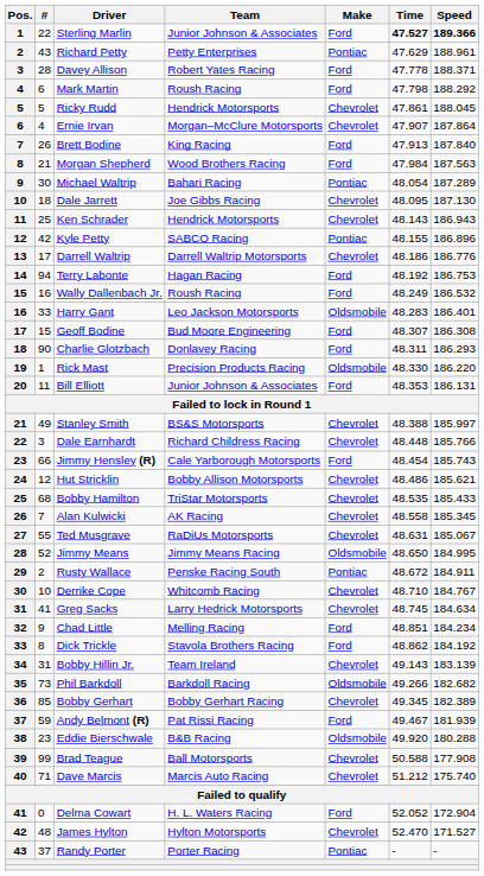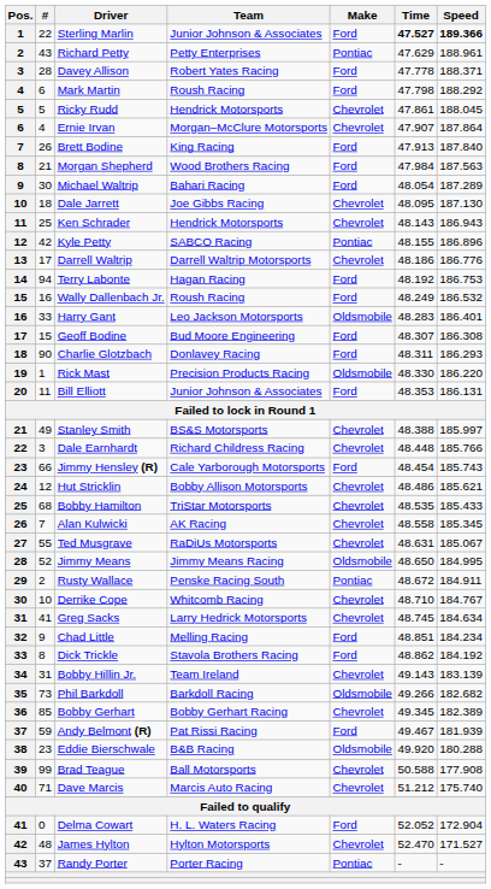Michael Waltrip | Make: Pontiac -> Ford
